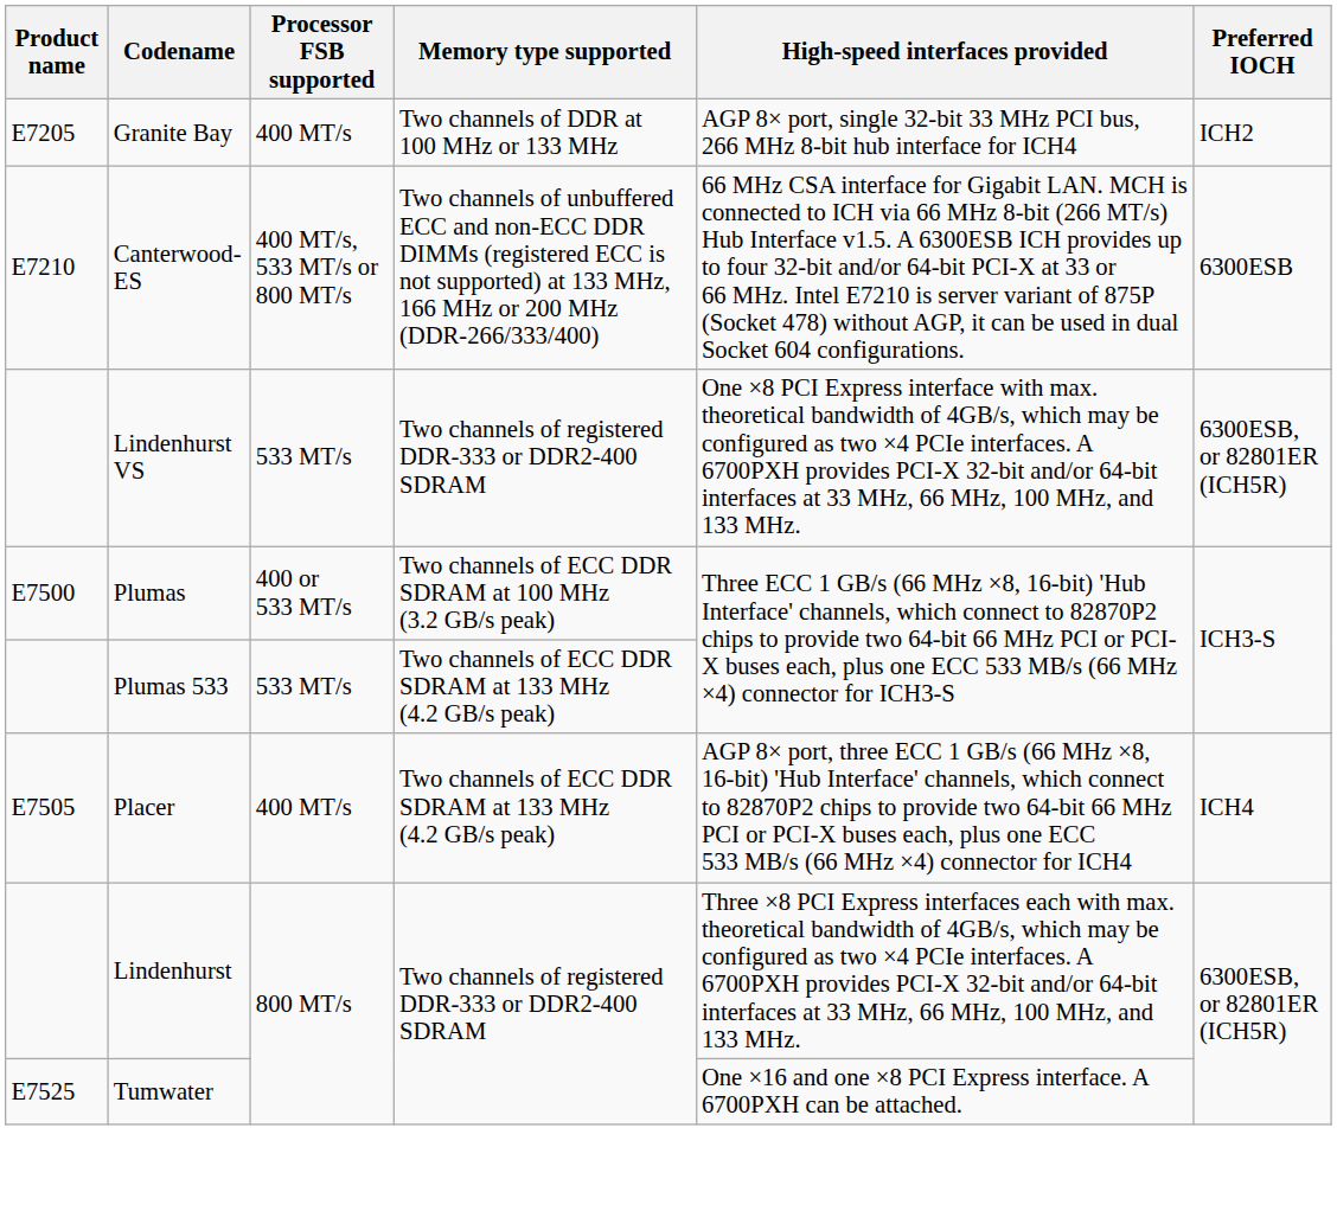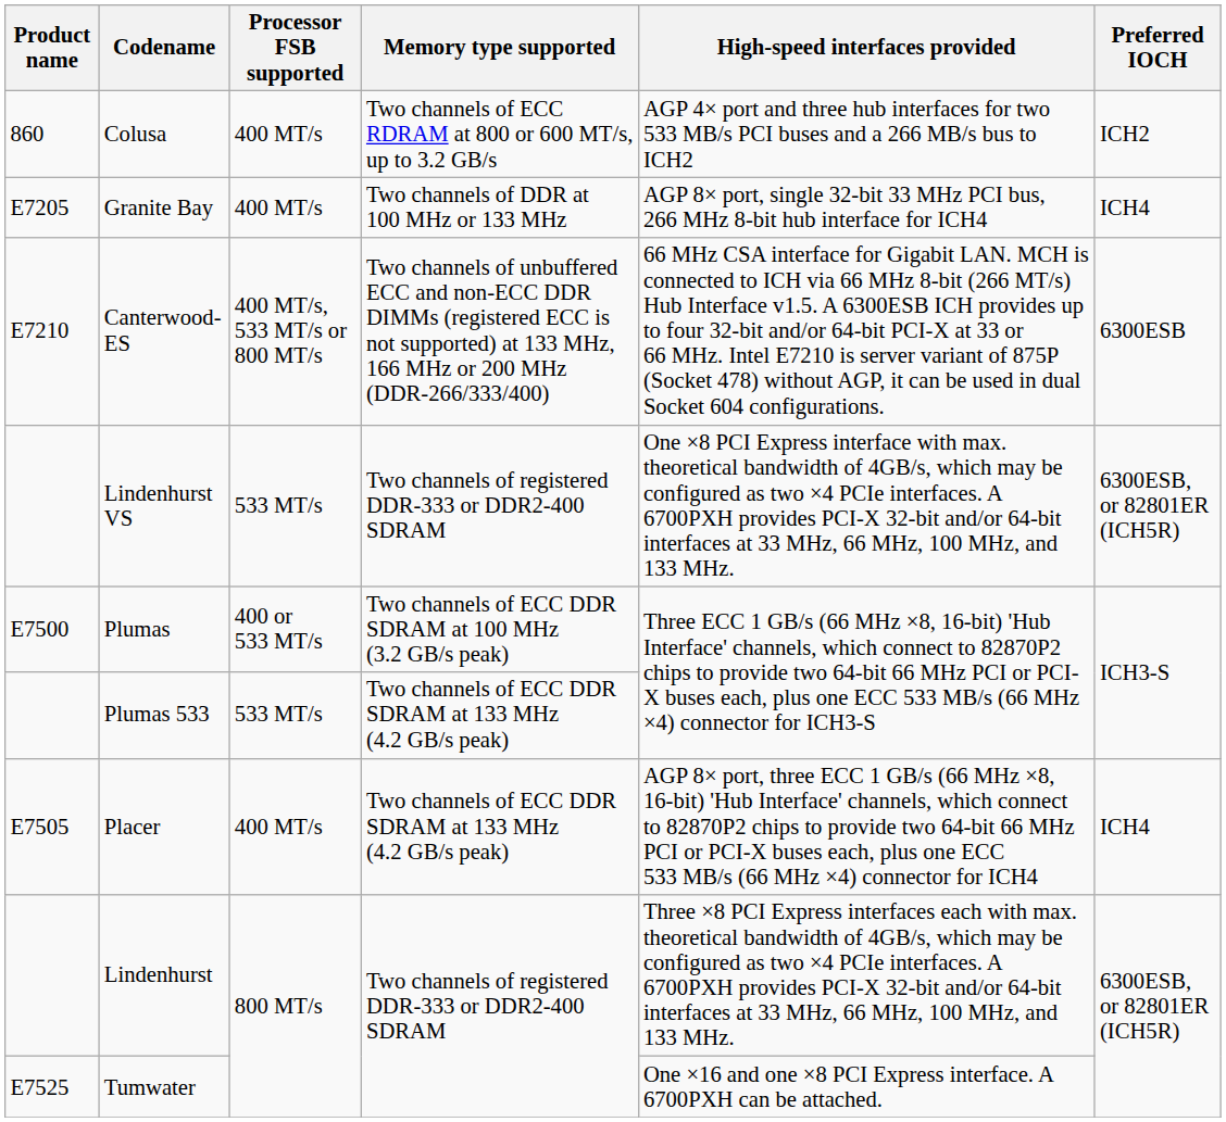+ row: 860 | Colusa | 400 MT/s | Two channels of ECC RDRAM at 800 or 600 MT/s, up to 3.2 GB/s | AGP 4× port and three hub interfaces for two 533 MB/s PCI buses and a 266 MB/s bus to ICH2 | ICH2
Granite Bay | Preferred IOCH: ICH2 -> ICH4
